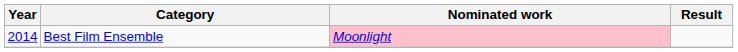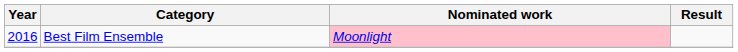Best Film Ensemble | Year: 2014 -> 2016
